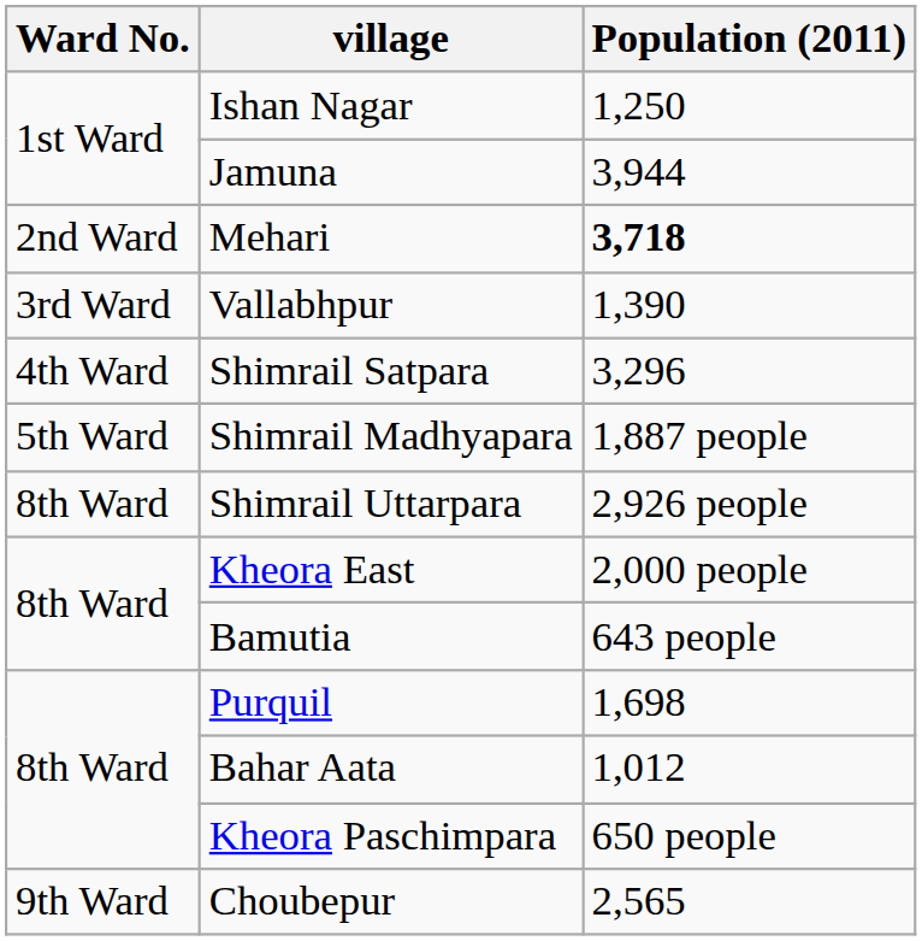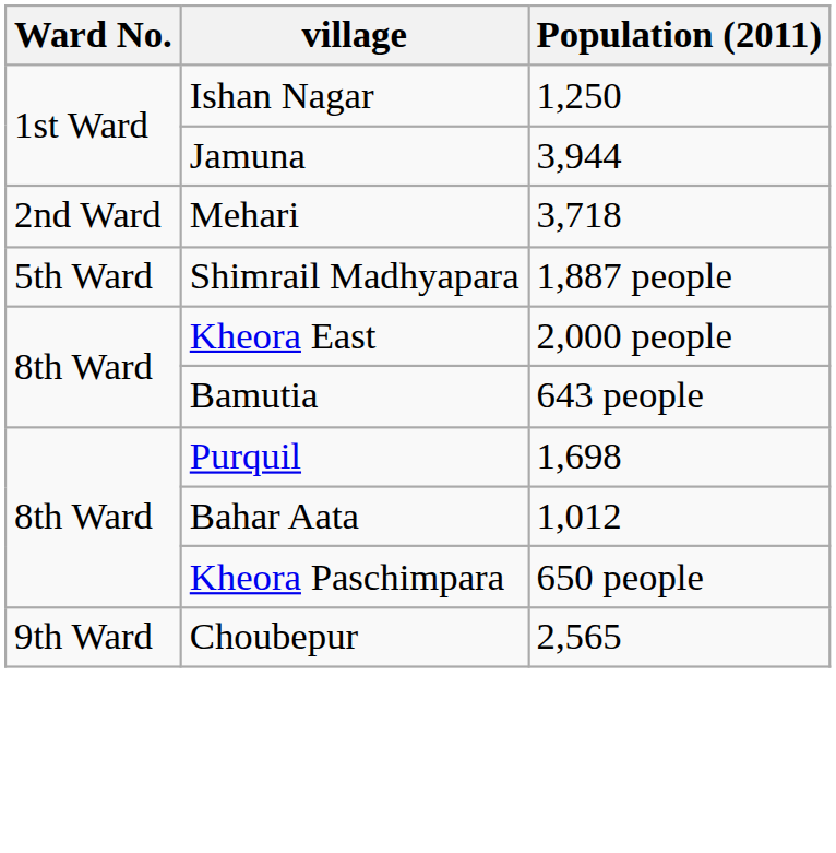Mehari | Population (2011): bold -> normal
- row: 3rd Ward | Vallabhpur | 1,390
- row: 4th Ward | Shimrail Satpara | 3,296
- row: 8th Ward | Shimrail Uttarpara | 2,926 people
